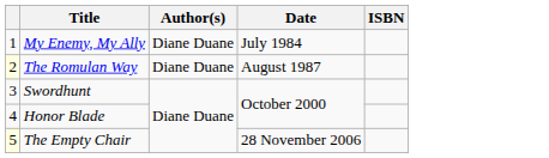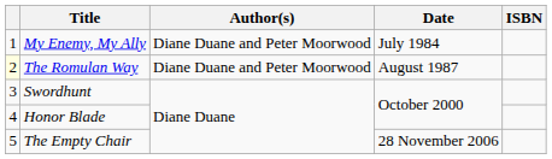My Enemy, My Ally | Author(s): Diane Duane -> Diane Duane and Peter Moorwood
The Romulan Way | Author(s): Diane Duane -> Diane Duane and Peter Moorwood
The Empty Chair | column 1: lightyellow background -> no background
